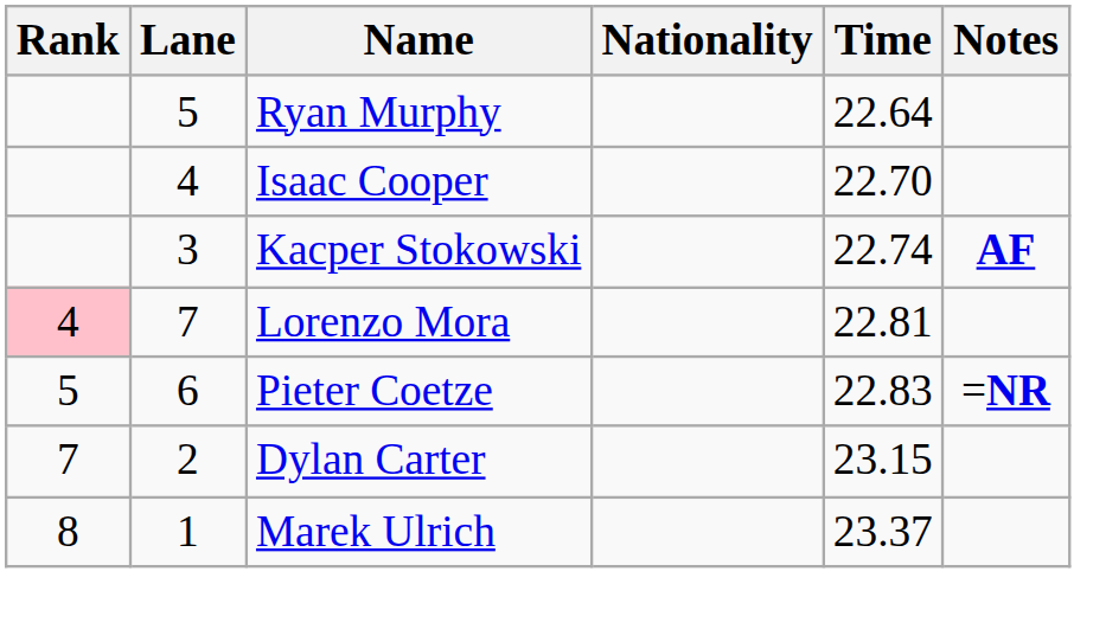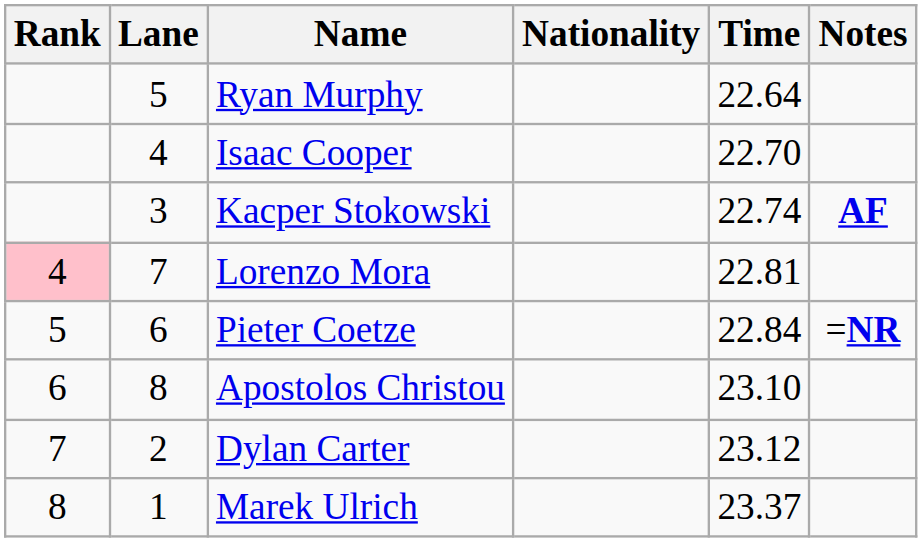Pieter Coetze | Time: 22.83 -> 22.84
+ row: 6 | 8 | Apostolos Christou | 23.10
Dylan Carter | Time: 23.15 -> 23.12
